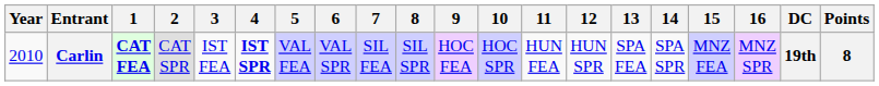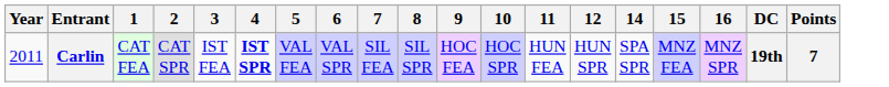- column: 13 | SPA FEA
Carlin | Year: 2010 -> 2011
Carlin | 1: bold -> normal
Carlin | Points: 8 -> 7
